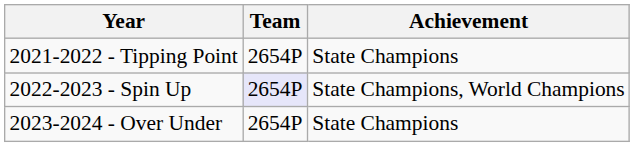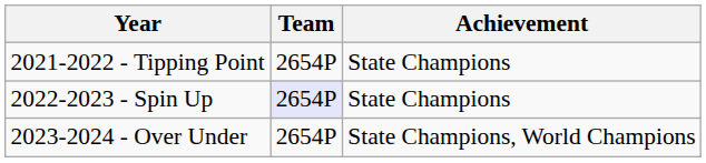2022-2023 - Spin Up | Achievement: State Champions, World Champions -> State Champions
2023-2024 - Over Under | Achievement: State Champions -> State Champions, World Champions
